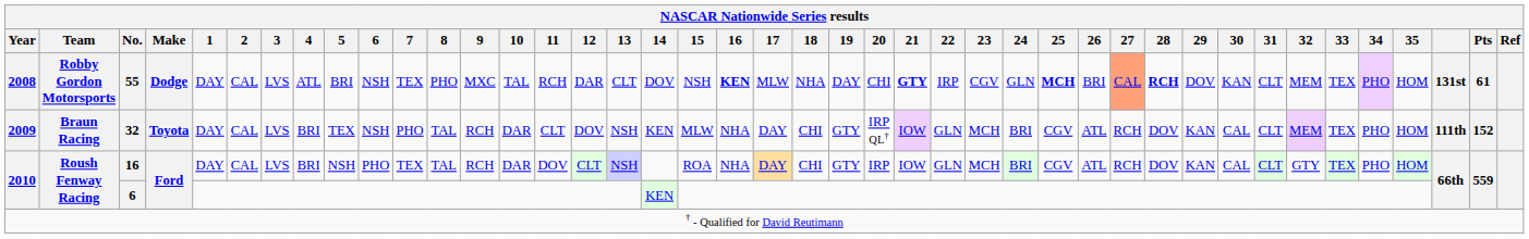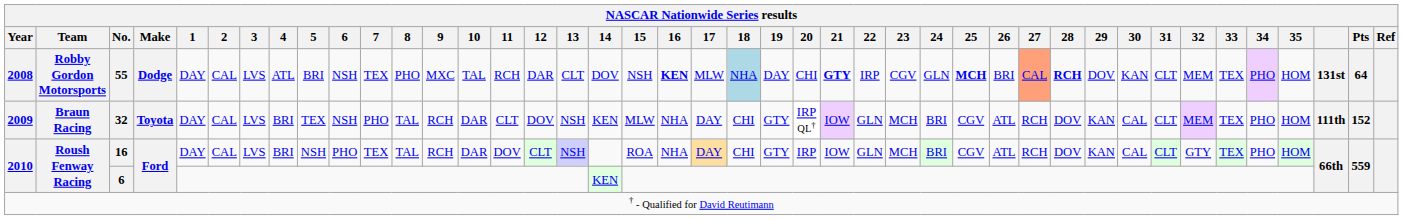55 | 18: no background -> lightblue background
55 | Pts: 61 -> 64
